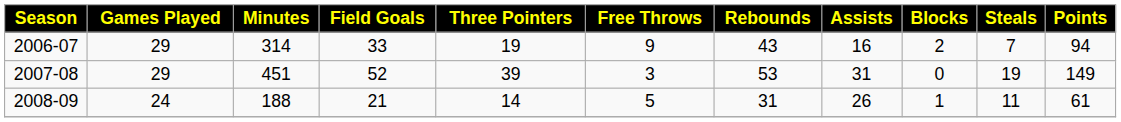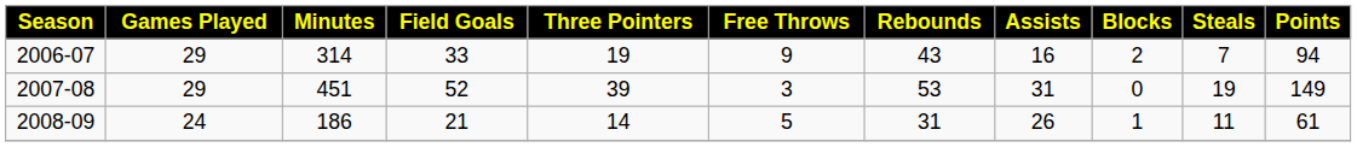2008-09 | Minutes: 188 -> 186
